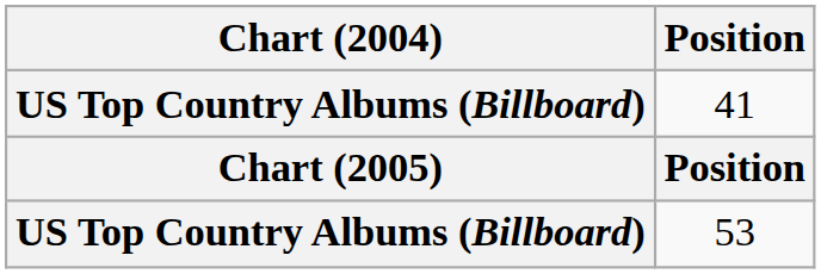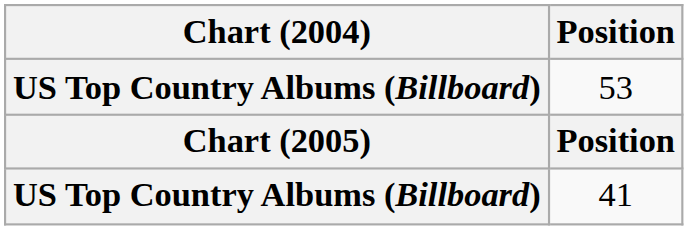rows swapped: 41 <-> 53
